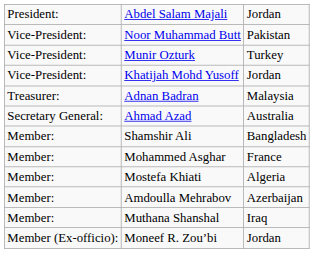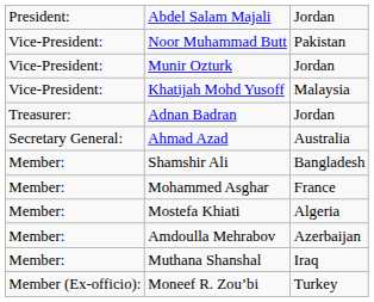Munir Ozturk | column 3: Turkey -> Jordan
Khatijah Mohd Yusoff | column 3: Jordan -> Malaysia
Adnan Badran | column 3: Malaysia -> Jordan
Moneef R. Zou’bi | column 3: Jordan -> Turkey
